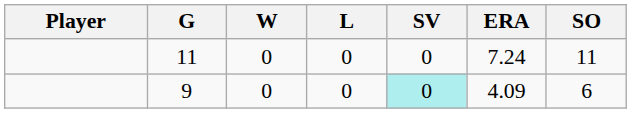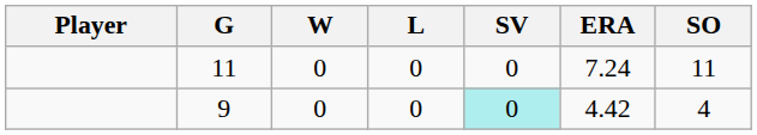9 | ERA: 4.09 -> 4.42
9 | SO: 6 -> 4
